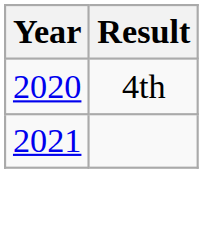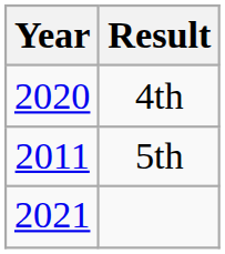+ row: 2011 | 5th
